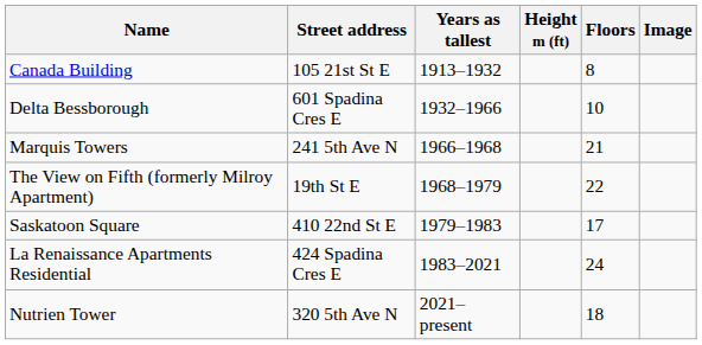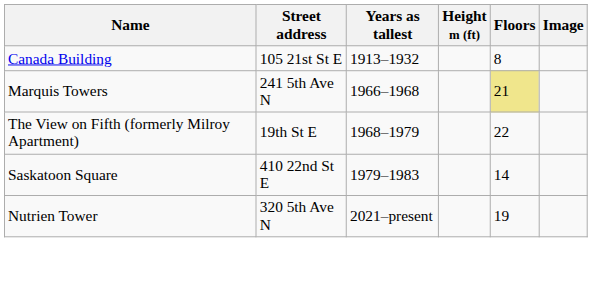- row: Delta Bessborough | 601 Spadina Cres E | 1932–1966 | 10
Marquis Towers | Floors: no background -> khaki background
Saskatoon Square | Floors: 17 -> 14
- row: La Renaissance Apartments Residential | 424 Spadina Cres E | 1983–2021 | 24
Nutrien Tower | Floors: 18 -> 19
